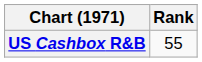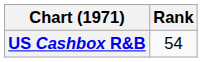US Cashbox R&B | Rank: 55 -> 54
